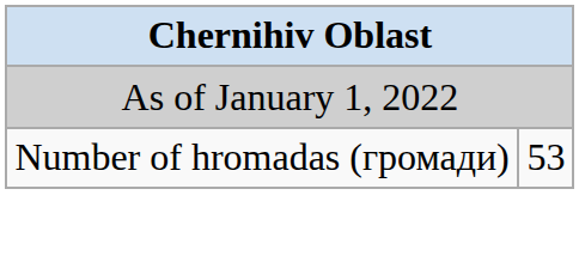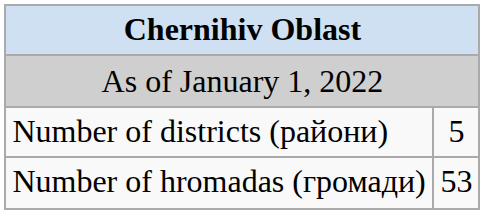+ row: Number of districts (райони) | 5
